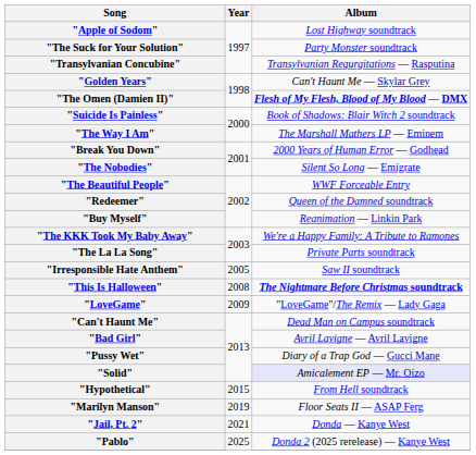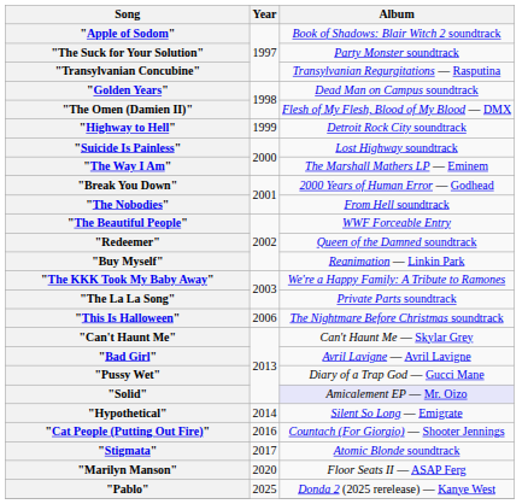"Apple of Sodom" | Album: Lost Highway soundtrack -> Book of Shadows: Blair Witch 2 soundtrack
"Golden Years" | Album: Can't Haunt Me — Skylar Grey -> Dead Man on Campus soundtrack
"The Omen (Damien II)" | Album: bold -> normal
+ row: "Highway to Hell" | 1999 | Detroit Rock City soundtrack
"Suicide Is Painless" | Album: Book of Shadows: Blair Witch 2 soundtrack -> Lost Highway soundtrack
"The Nobodies" | Album: Silent So Long — Emigrate -> From Hell soundtrack
- row: "Irresponsible Hate Anthem" | 2005 | Saw II soundtrack
"This Is Halloween" | Year: 2008 -> 2006
"This Is Halloween" | Album: bold -> normal
- row: "LoveGame" | 2009 | "LoveGame"/The Remix — Lady Gaga
"Can't Haunt Me" | Album: Dead Man on Campus soundtrack -> Can't Haunt Me — Skylar Grey
"Hypothetical" | Year: 2015 -> 2014
"Hypothetical" | Album: From Hell soundtrack -> Silent So Long — Emigrate
+ row: "Cat People (Putting Out Fire)" | 2016 | Countach (For Giorgio) — Shooter Jennings
+ row: "Stigmata" | 2017 | Atomic Blonde soundtrack
"Marilyn Manson" | Year: 2019 -> 2020
- row: "Jail, Pt. 2" | 2021 | Donda — Kanye West
